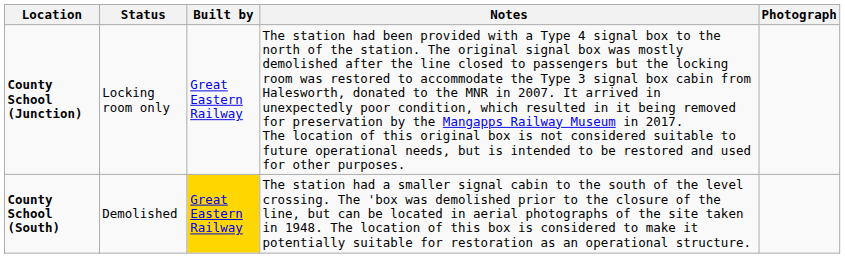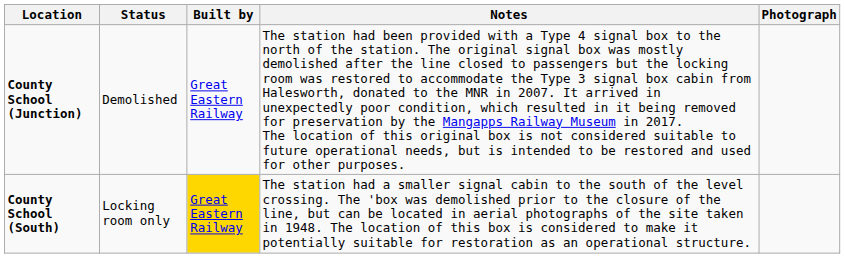County School (Junction) | Status: Locking room only -> Demolished
County School (South) | Status: Demolished -> Locking room only
